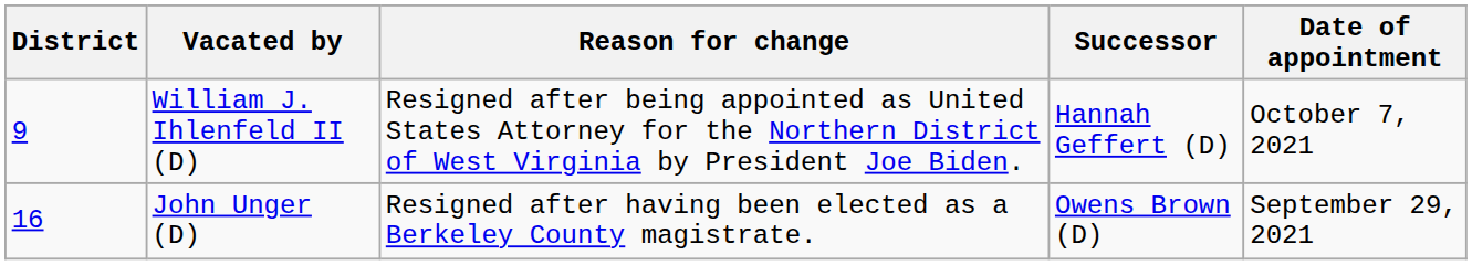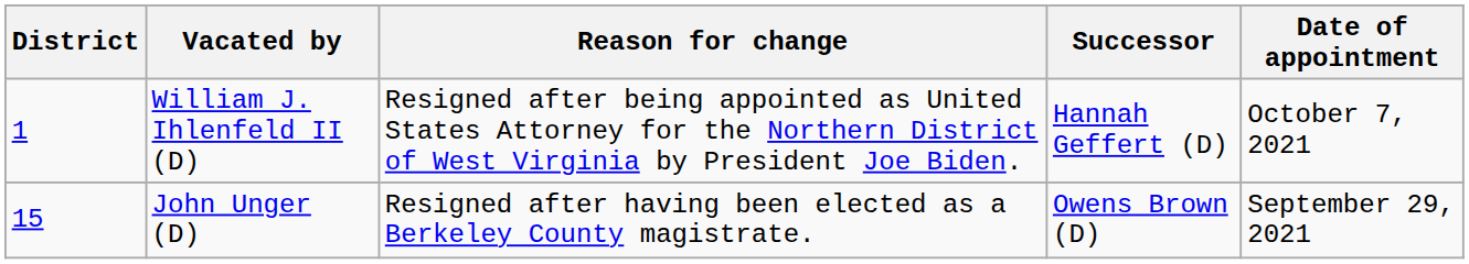William J. Ihlenfeld II (D) | District: 9 -> 1
John Unger (D) | District: 16 -> 15
